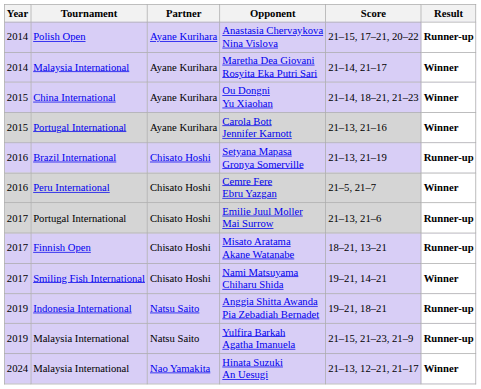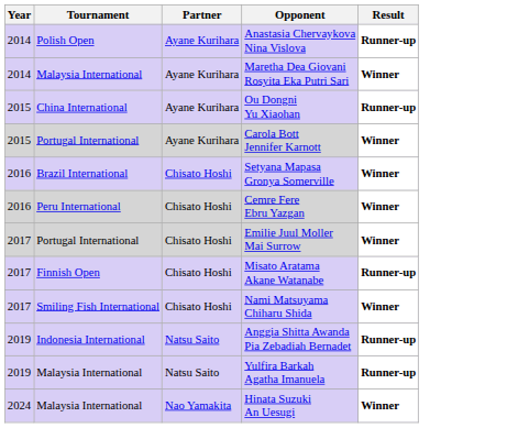- column: Score | 21–15, 17–21, 20–22 | 21–14, 21–17 | 21–14, 18–21, 21–23 | 21–13, 21–16 | 21–13, 21–19 | 21–5, 21–7 | 21–13, 21–6 | 18–21, 13–21 | 19–21, 14–21 | 19–21, 18–21 | 21–15, 21–23, 21–9 | 21–13, 12–21, 21–17
Ou Dongni Yu Xiaohan | Result: Winner -> Runner-up
Setyana Mapasa Gronya Somerville | Result: Runner-up -> Winner
Emilie Juul Moller Mai Surrow | Result: Runner-up -> Winner
